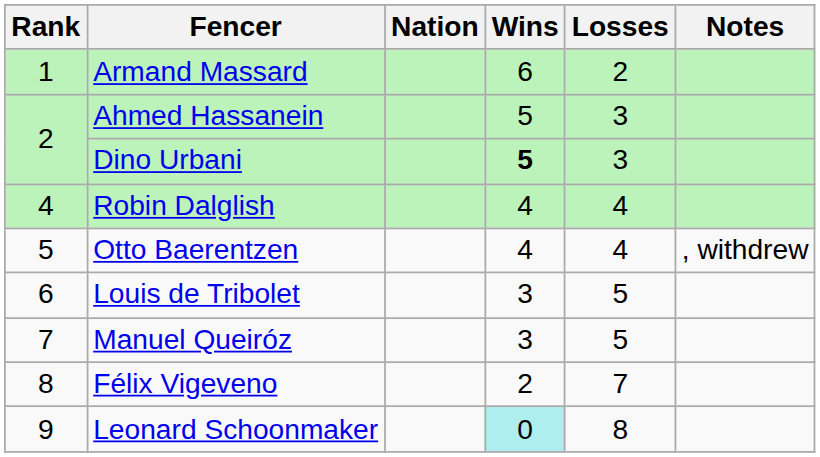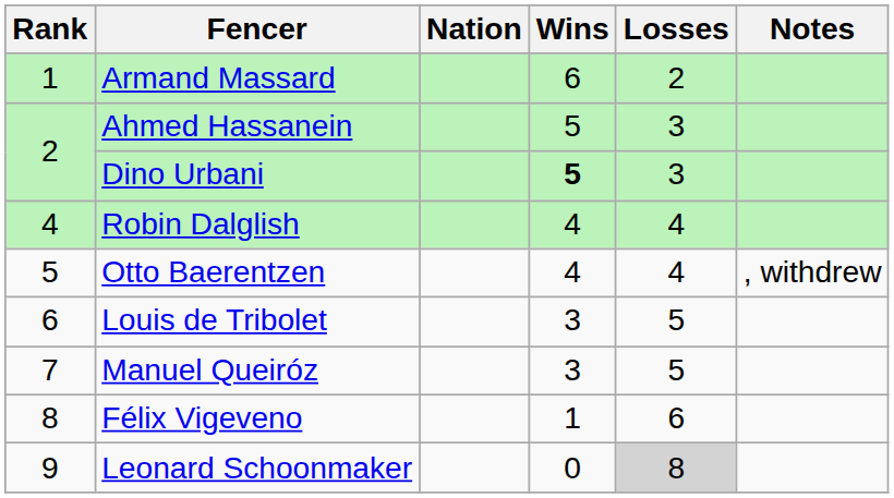Félix Vigeveno | Wins: 2 -> 1
Félix Vigeveno | Losses: 7 -> 6
Leonard Schoonmaker | Wins: paleturquoise background -> no background
Leonard Schoonmaker | Losses: no background -> lightgrey background
